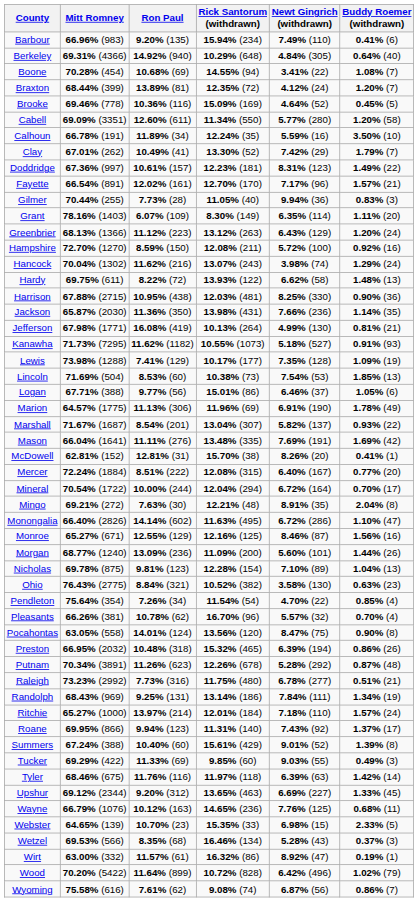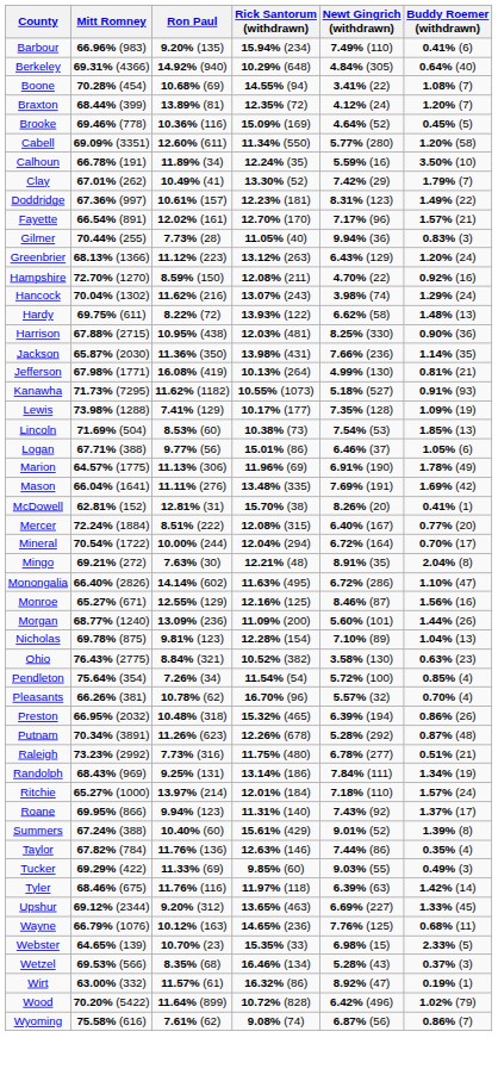- row: Grant | 78.16% (1403) | 6.07% (109) | 8.30% (149) | 6.35% (114) | 1.11% (20)
Hampshire | Newt Gingrich (withdrawn): 5.72% (100) -> 4.70% (22)
- row: Marshall | 71.67% (1687) | 8.54% (201) | 13.04% (307) | 5.82% (137) | 0.93% (22)
Pendleton | Newt Gingrich (withdrawn): 4.70% (22) -> 5.72% (100)
- row: Pocahontas | 63.05% (558) | 14.01% (124) | 13.56% (120) | 8.47% (75) | 0.90% (8)
+ row: Taylor | 67.82% (784) | 11.76% (136) | 12.63% (146) | 7.44% (86) | 0.35% (4)
